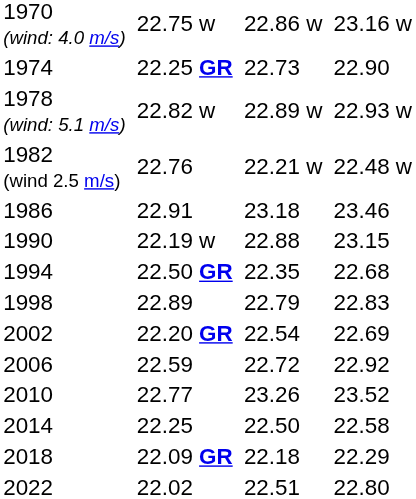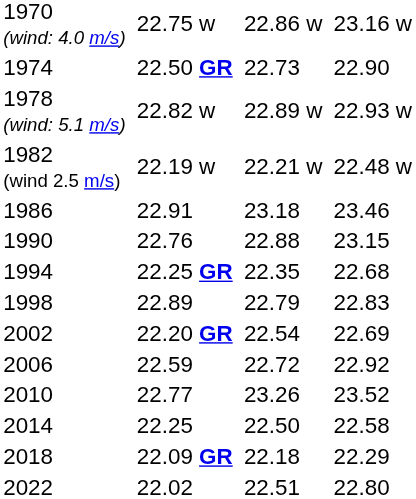1974 | column 3: 22.25 GR -> 22.50 GR
1982 (wind 2.5 m/s) | column 3: 22.76 -> 22.19 w
1990 | column 3: 22.19 w -> 22.76
1994 | column 3: 22.50 GR -> 22.25 GR
